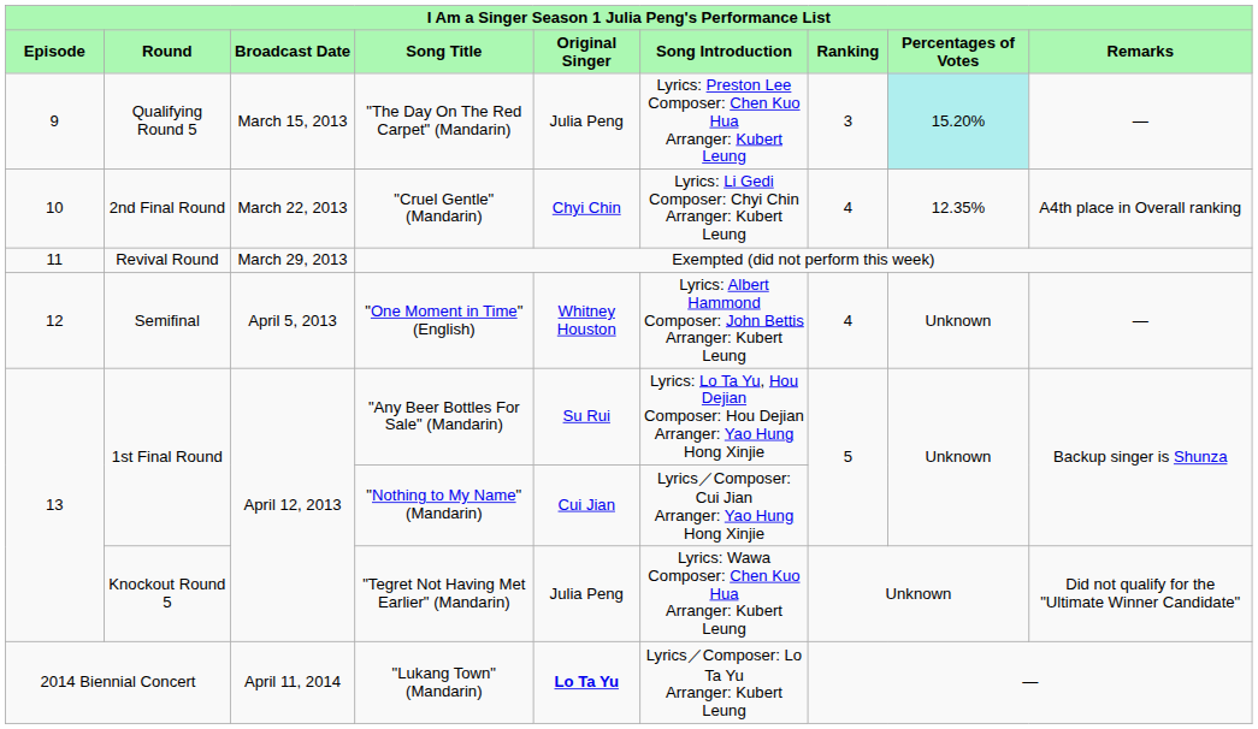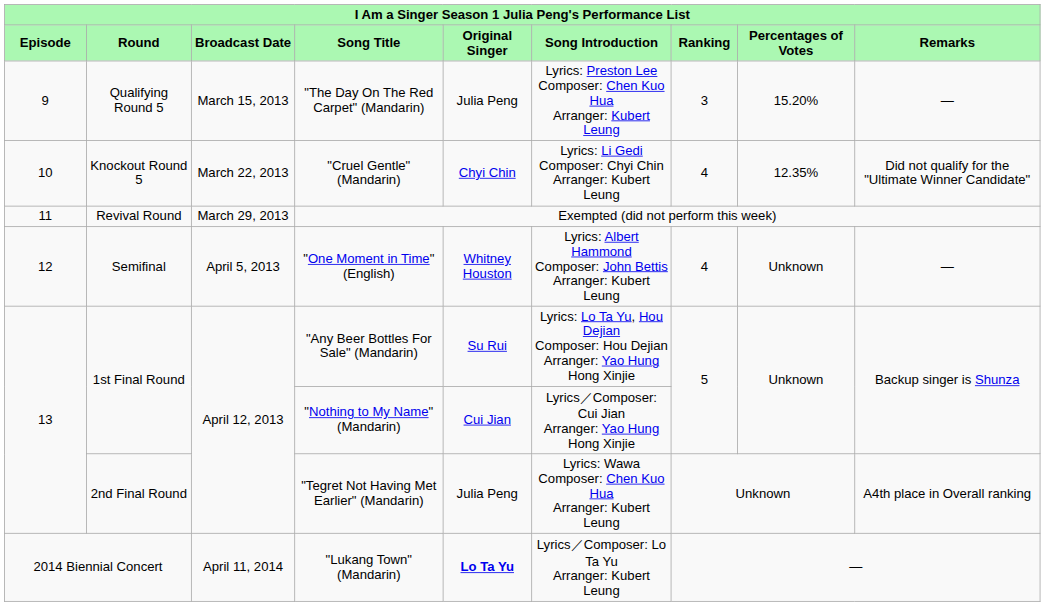"The Day On The Red Carpet" (Mandarin) | column 8: paleturquoise background -> no background
"Cruel Gentle" (Mandarin) | column 2: 2nd Final Round -> Knockout Round 5
"Cruel Gentle" (Mandarin) | column 9: A4th place in Overall ranking -> Did not qualify for the "Ultimate Winner Candidate"
"Tegret Not Having Met Earlier" (Mandarin) | column 2: Knockout Round 5 -> 2nd Final Round
"Tegret Not Having Met Earlier" (Mandarin) | column 9: Did not qualify for the "Ultimate Winner Candidate" -> A4th place in Overall ranking
